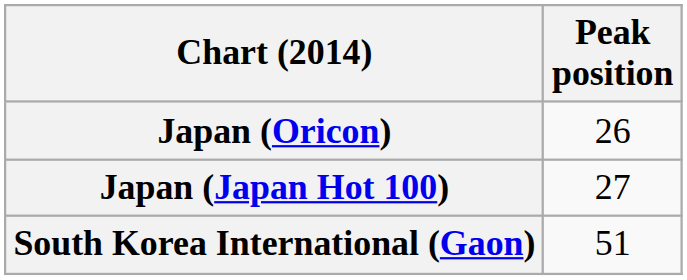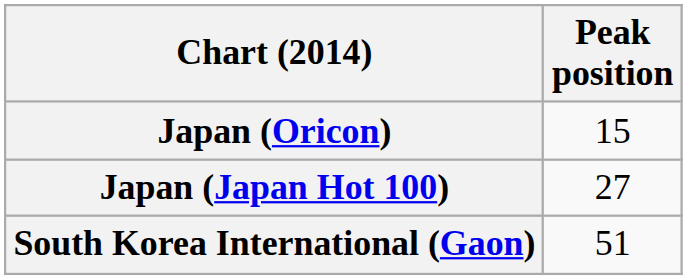Japan (Oricon) | Peak position: 26 -> 15
